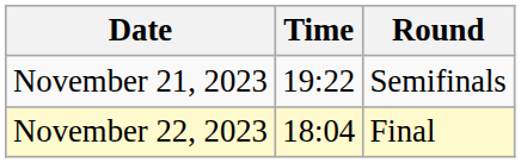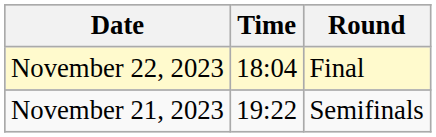rows swapped: November 21, 2023 <-> November 22, 2023
